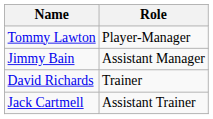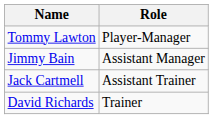rows swapped: David Richards <-> Jack Cartmell
